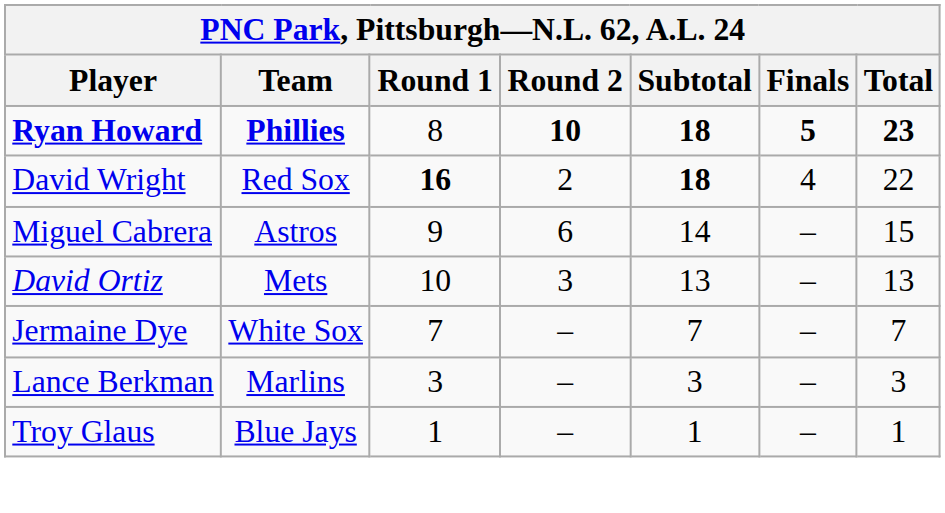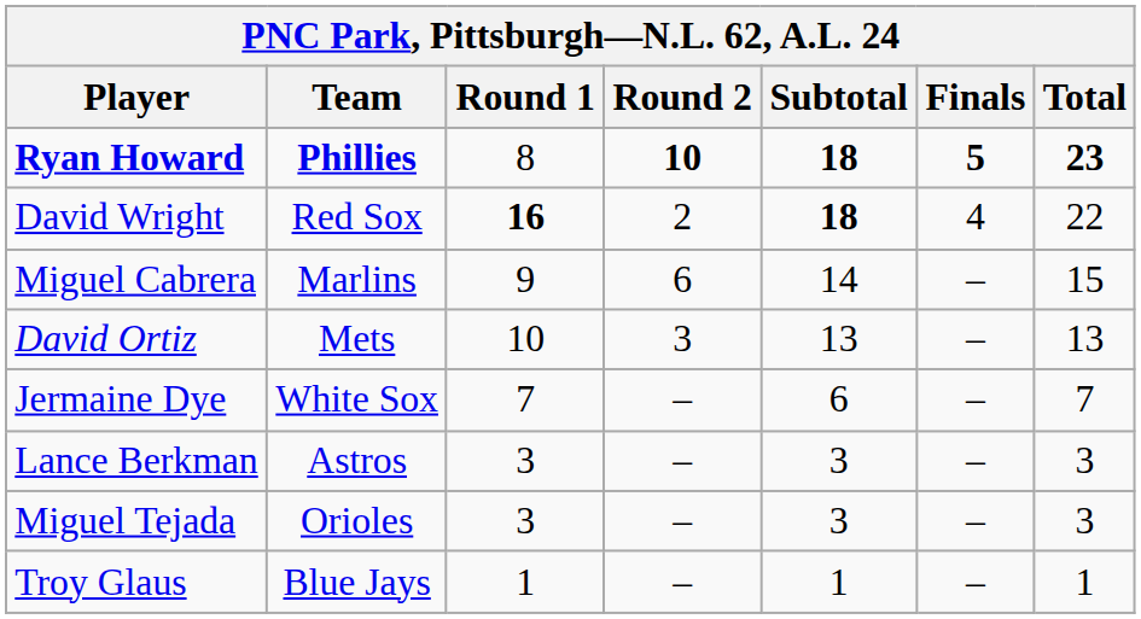Miguel Cabrera | Team: Astros -> Marlins
Jermaine Dye | Subtotal: 7 -> 6
Lance Berkman | Team: Marlins -> Astros
+ row: Miguel Tejada | Orioles | 3 | – | 3 | – | 3
